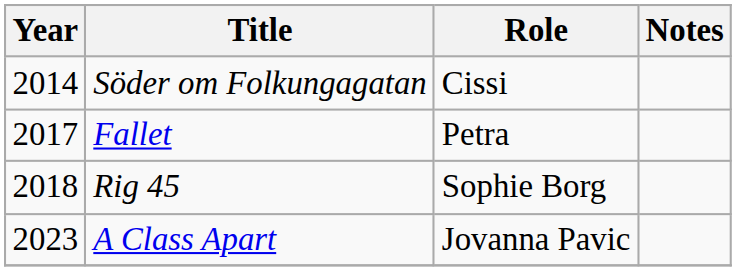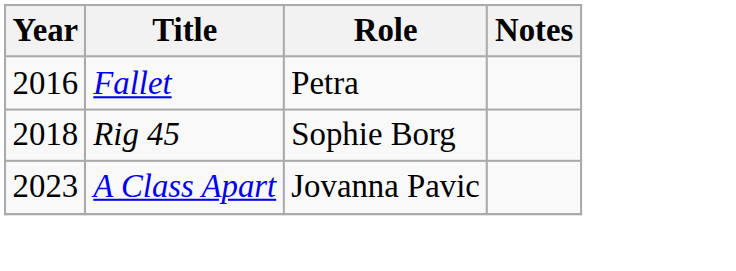- row: 2014 | Söder om Folkungagatan | Cissi
Fallet | Year: 2017 -> 2016
